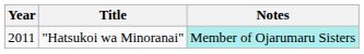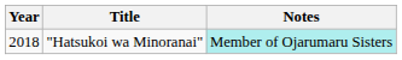"Hatsukoi wa Minoranai" | Year: 2011 -> 2018
